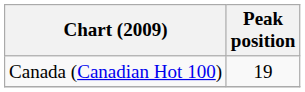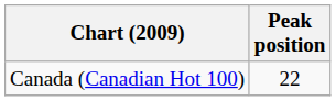Canada (Canadian Hot 100) | Peak position: 19 -> 22
